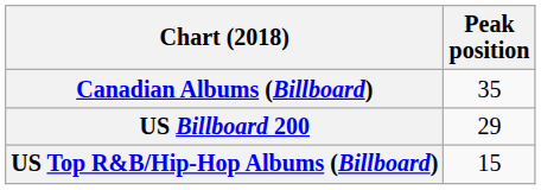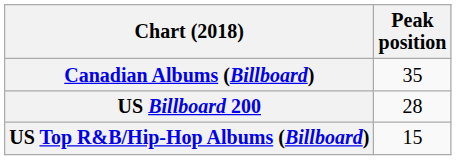US Billboard 200 | Peak position: 29 -> 28
